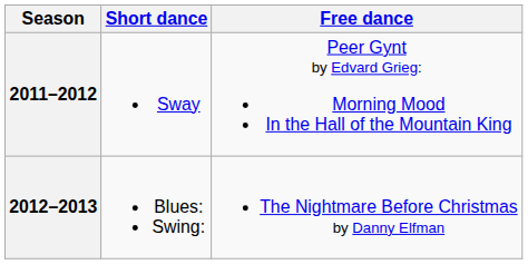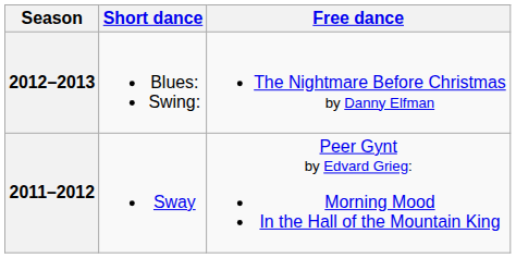rows swapped: 2012–2013 <-> 2011–2012
